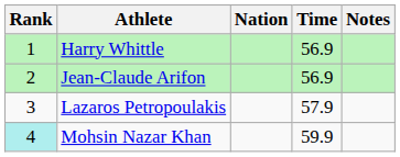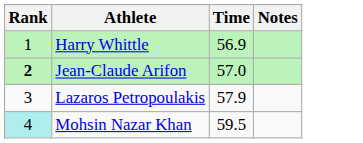- column: Nation
Jean-Claude Arifon | Rank: normal -> bold
Jean-Claude Arifon | Time: 56.9 -> 57.0
Mohsin Nazar Khan | Time: 59.9 -> 59.5
